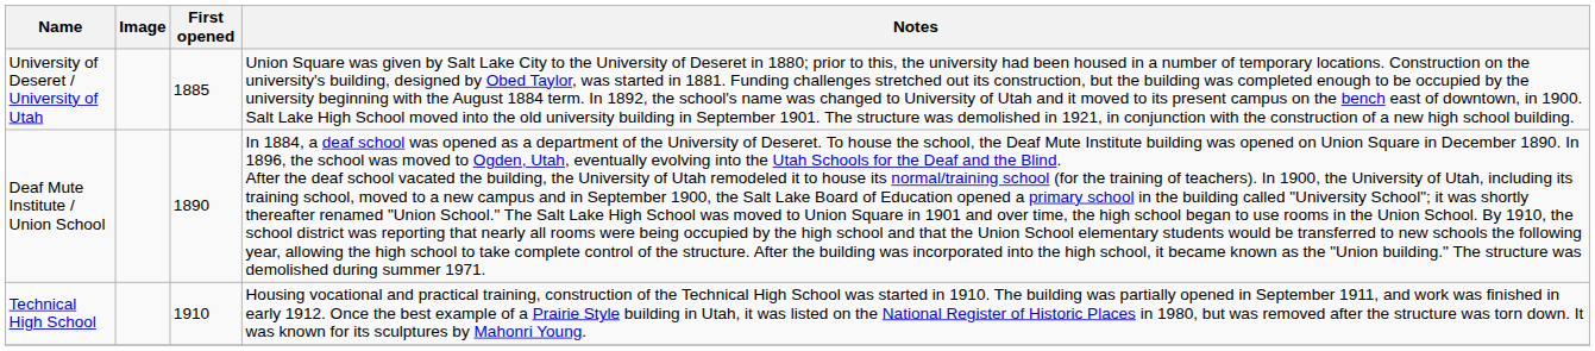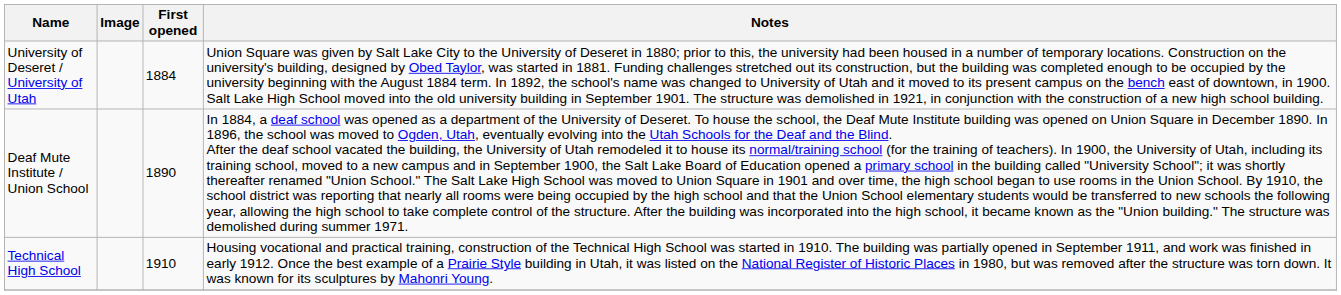University of Deseret / University of Utah | First opened: 1885 -> 1884
